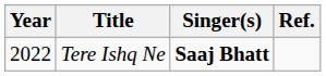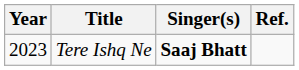Tere Ishq Ne | Year: 2022 -> 2023
